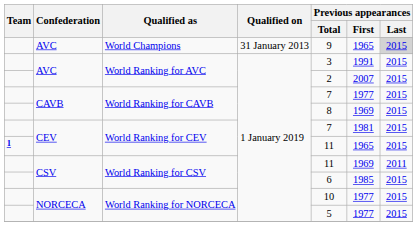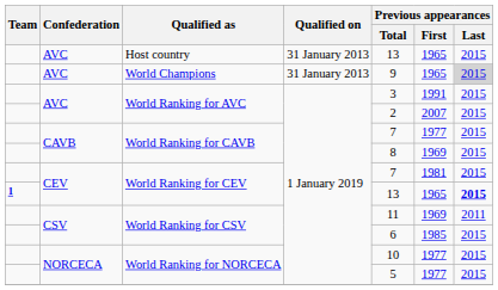+ row: AVC | Host country | 31 January 2013 | 13 | 1965 | 2015
1 / World Ranking for CEV | Previous appearances / Total: 11 -> 13
1 / World Ranking for CEV | Previous appearances / Last: normal -> bold
